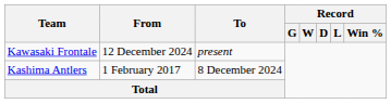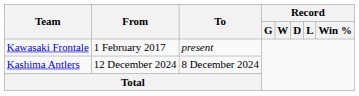Kawasaki Frontale | From: 12 December 2024 -> 1 February 2017
Kashima Antlers | From: 1 February 2017 -> 12 December 2024
